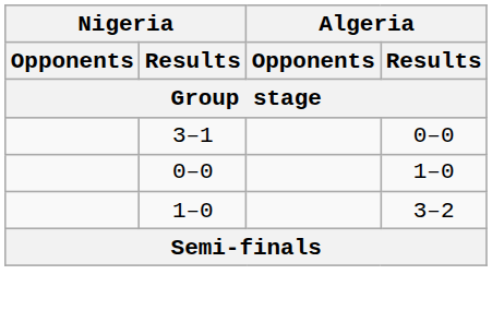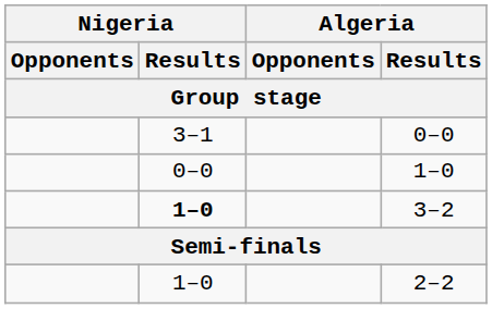3–2 | Nigeria / Results: normal -> bold
+ row: 1–0 | 2–2
